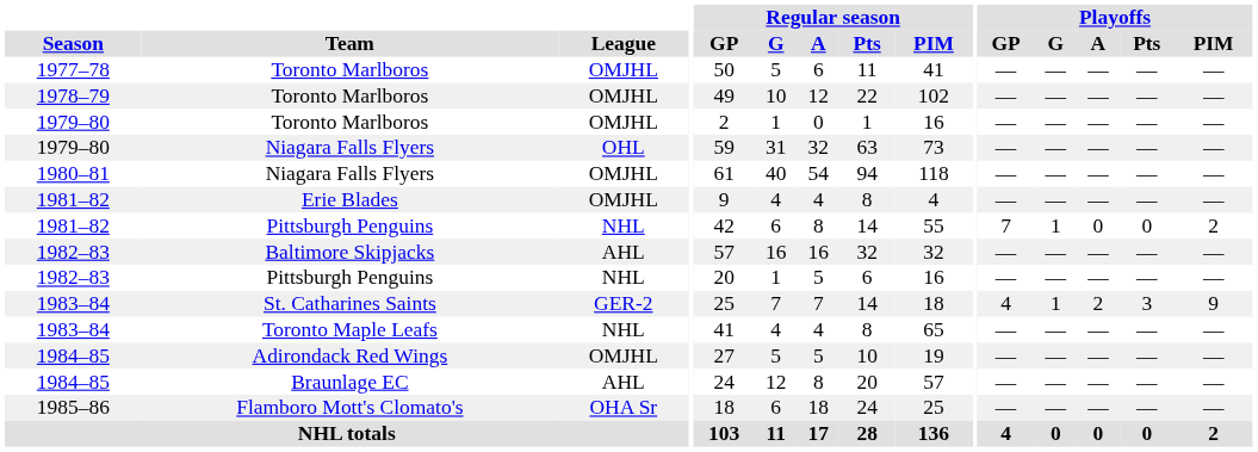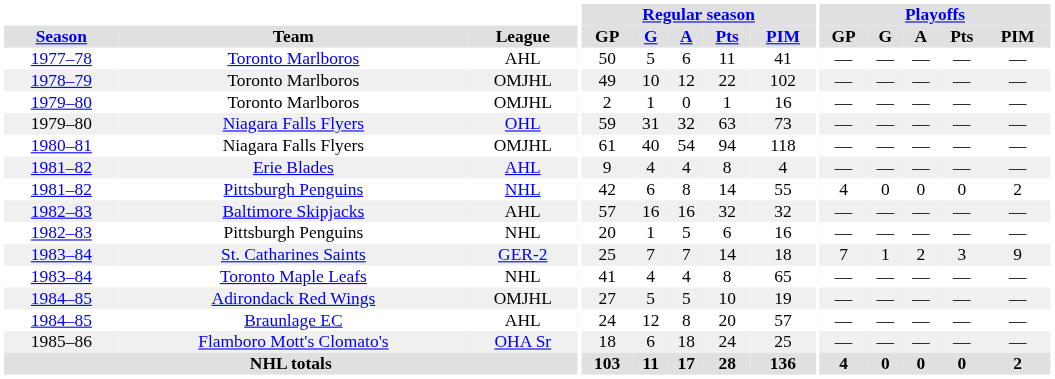1977–78 / Toronto Marlboros | League: OMJHL -> AHL
Erie Blades | League: OMJHL -> AHL
1981–82 / Pittsburgh Penguins | Playoffs / GP: 7 -> 4
1981–82 / Pittsburgh Penguins | Playoffs / G: 1 -> 0
St. Catharines Saints | Playoffs / GP: 4 -> 7
